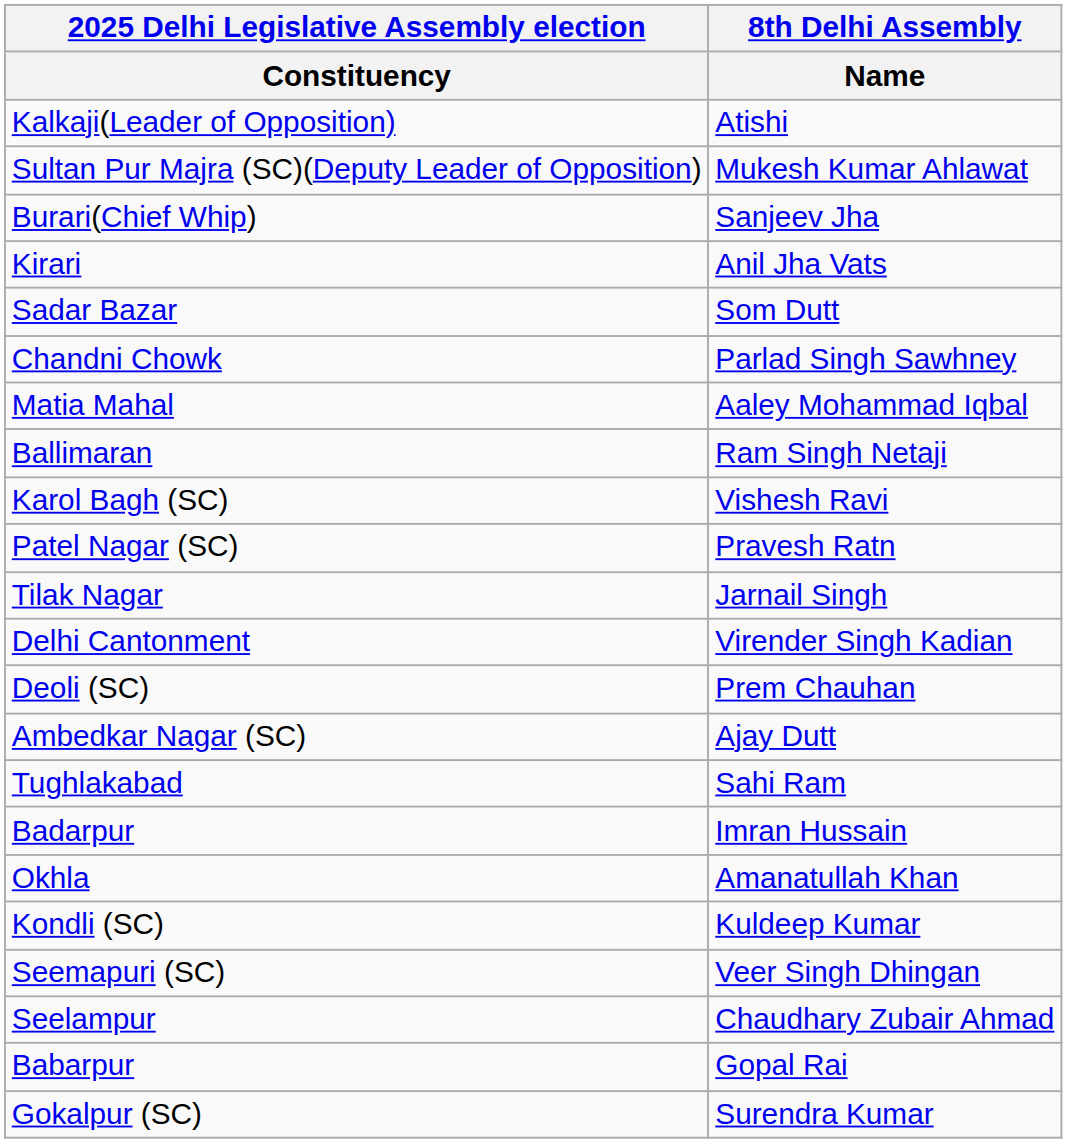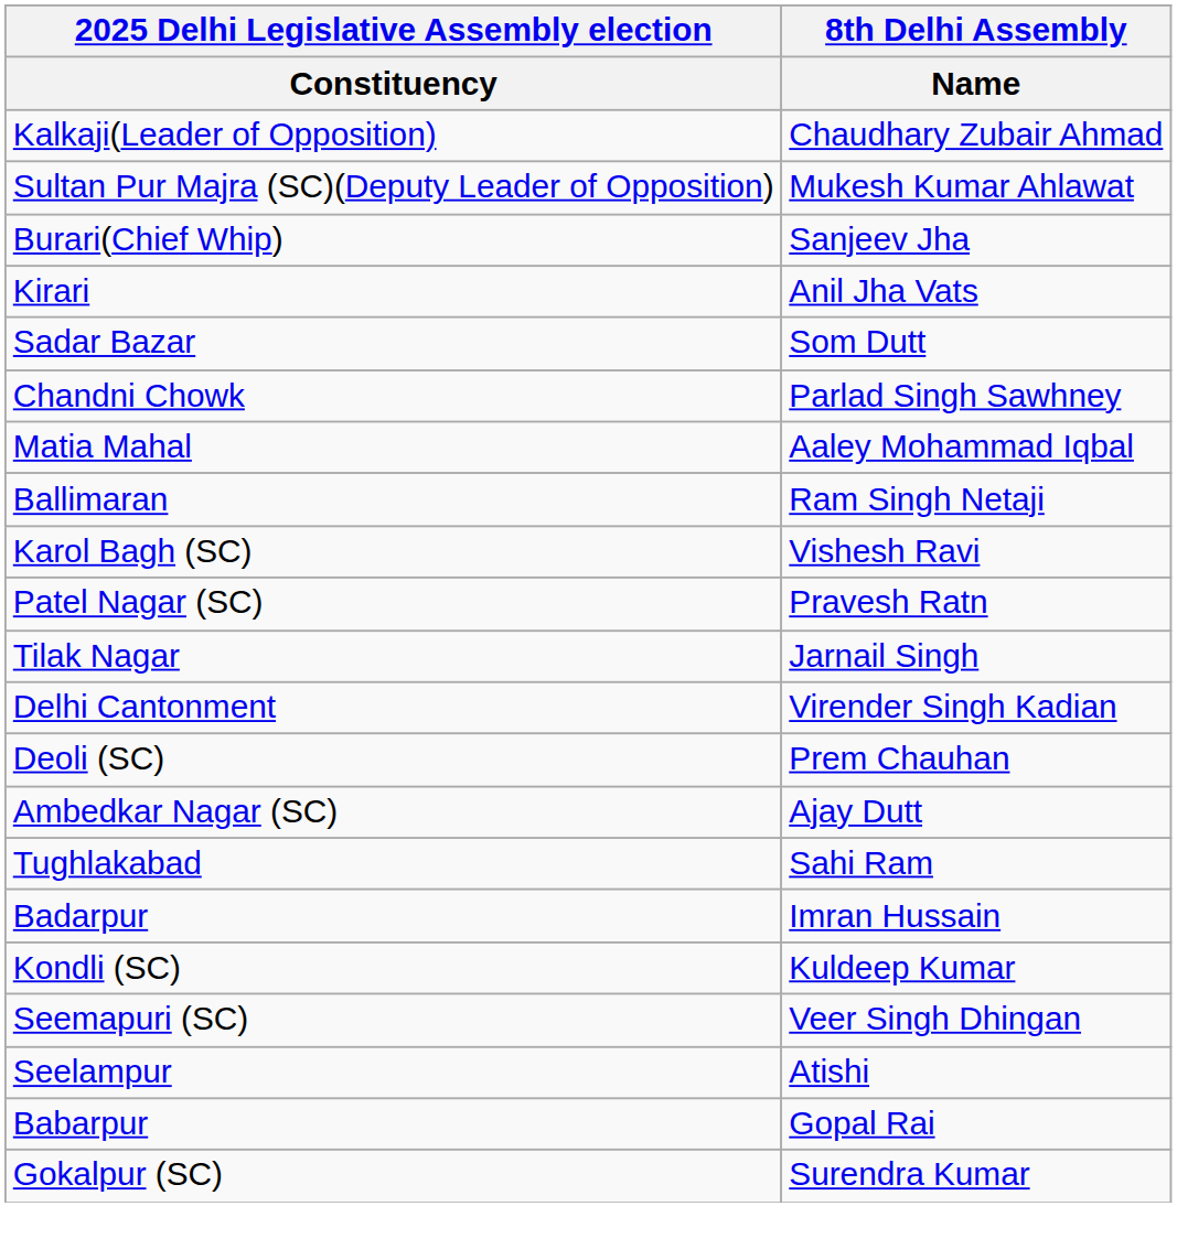Kalkaji(Leader of Opposition) | 8th Delhi Assembly / Name: Atishi -> Chaudhary Zubair Ahmad
- row: Okhla | Amanatullah Khan
Seelampur | 8th Delhi Assembly / Name: Chaudhary Zubair Ahmad -> Atishi
